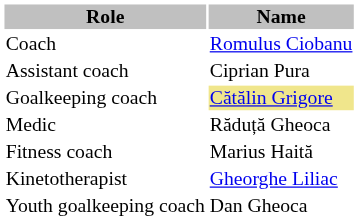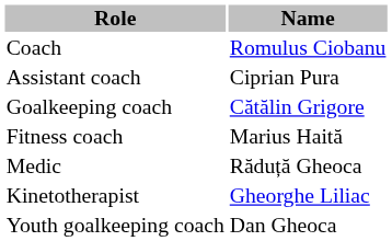Goalkeeping coach | Name: khaki background -> no background
rows swapped: Fitness coach <-> Medic
